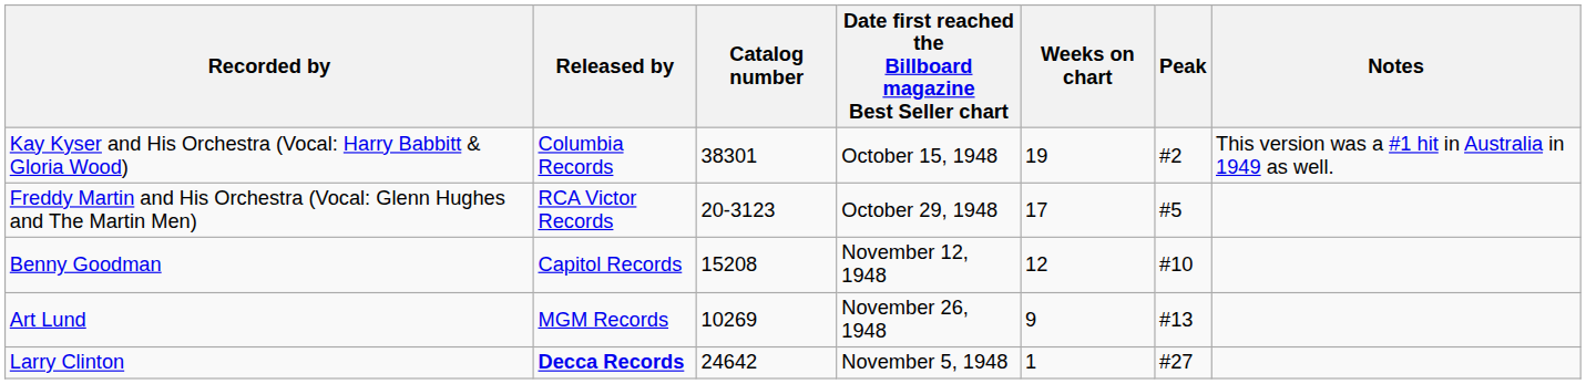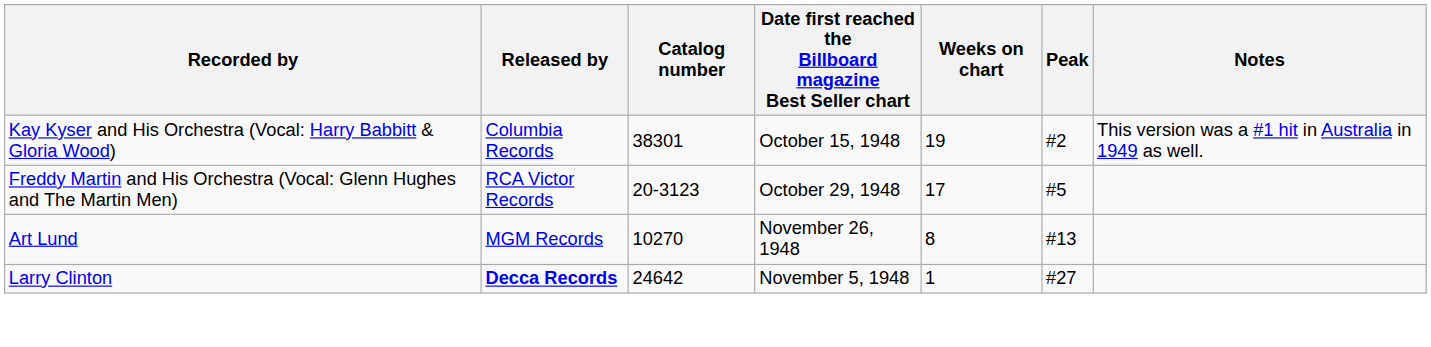- row: Benny Goodman | Capitol Records | 15208 | November 12, 1948 | 12 | #10
Art Lund | Catalog number: 10269 -> 10270
Art Lund | Weeks on chart: 9 -> 8
